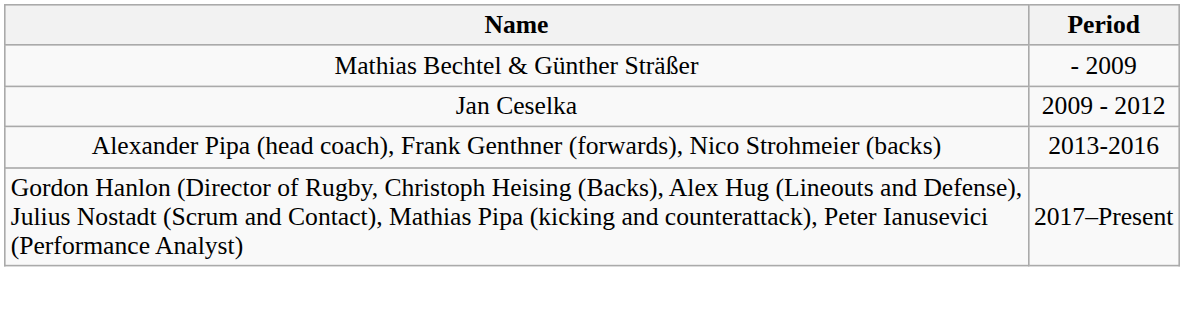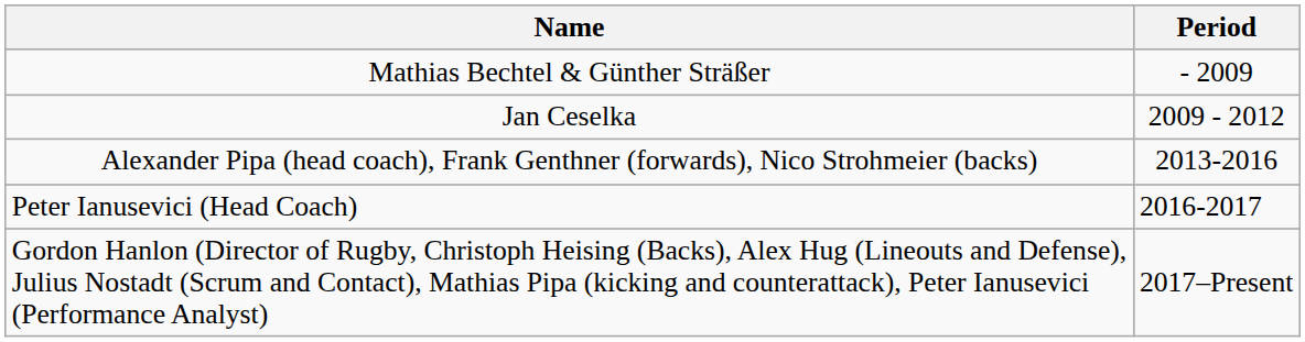+ row: Peter Ianusevici (Head Coach) | 2016-2017
